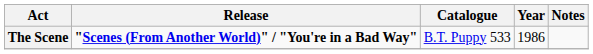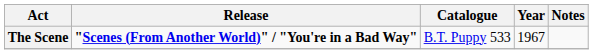The Scene | Year: 1986 -> 1967
